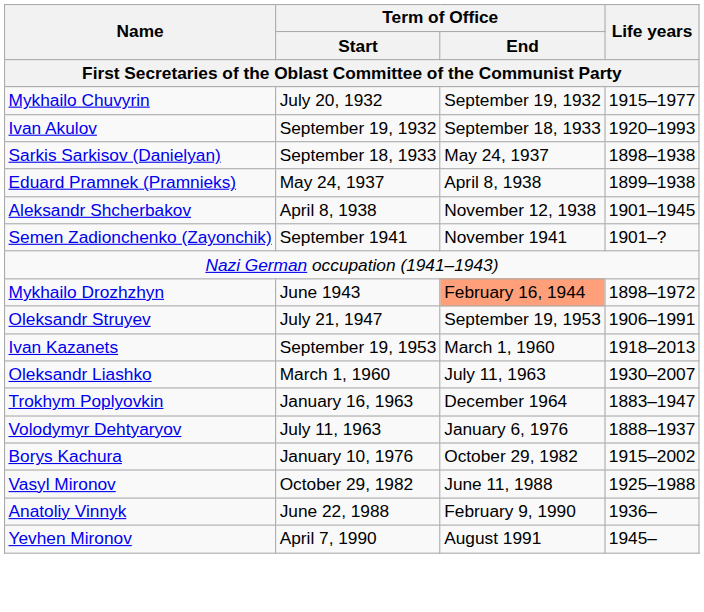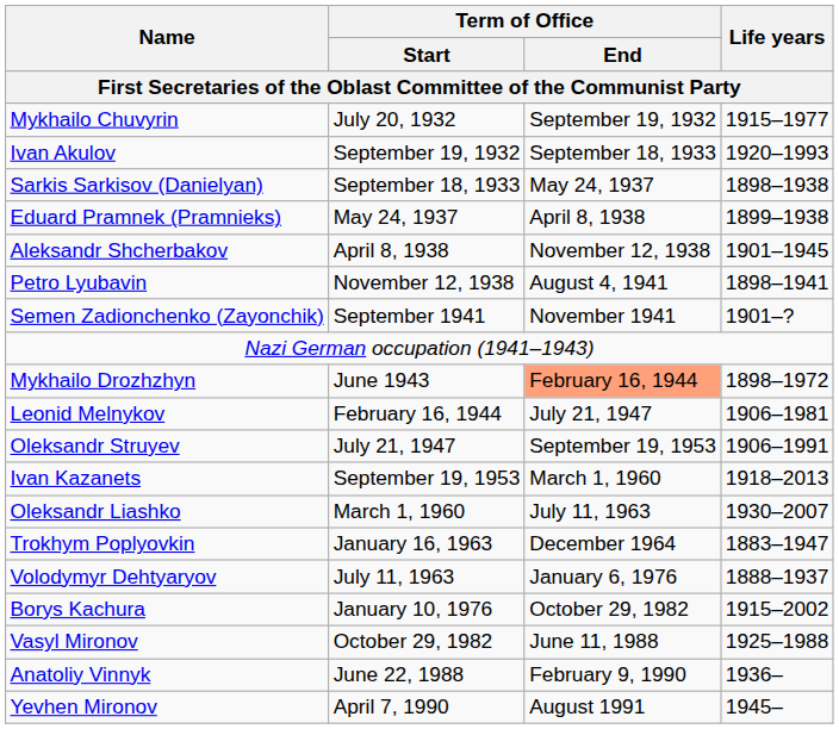+ row: Petro Lyubavin | November 12, 1938 | August 4, 1941 | 1898–1941
+ row: Leonid Melnykov | February 16, 1944 | July 21, 1947 | 1906–1981
